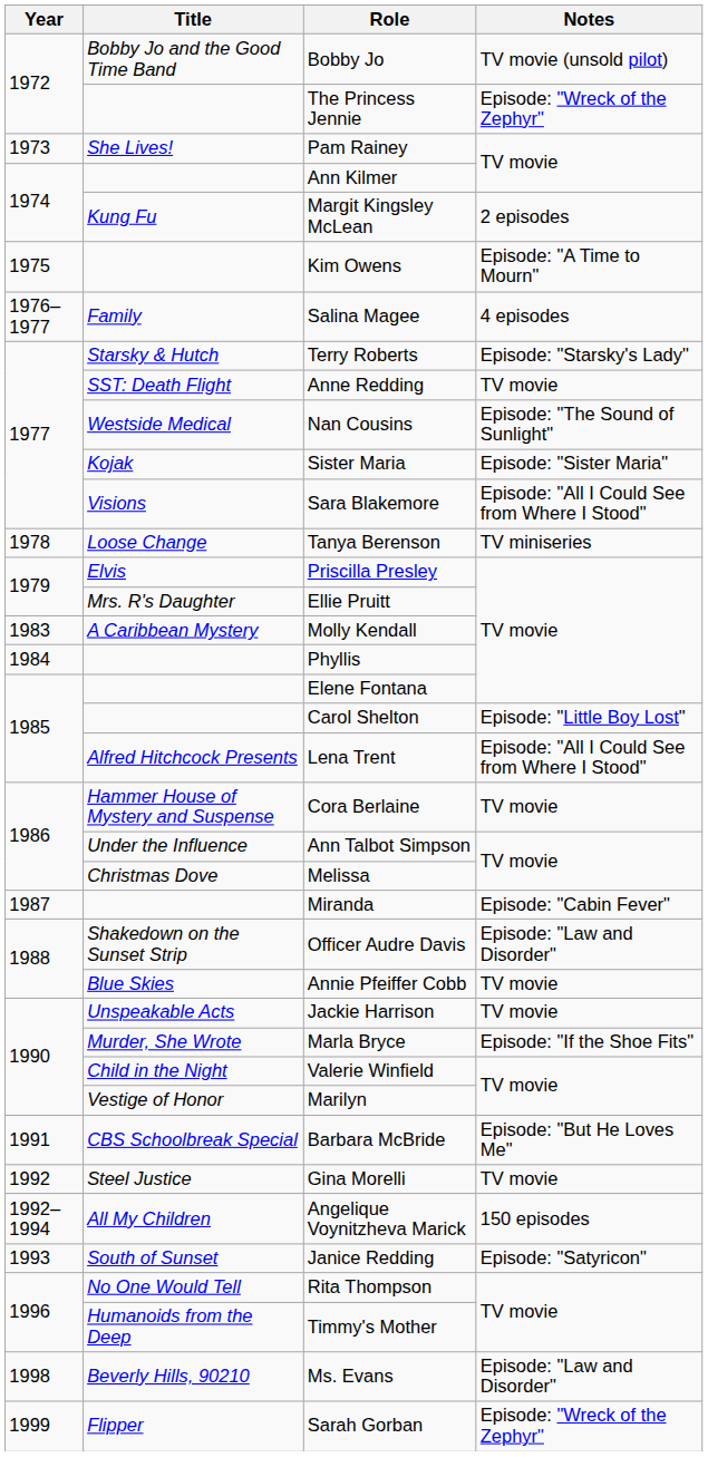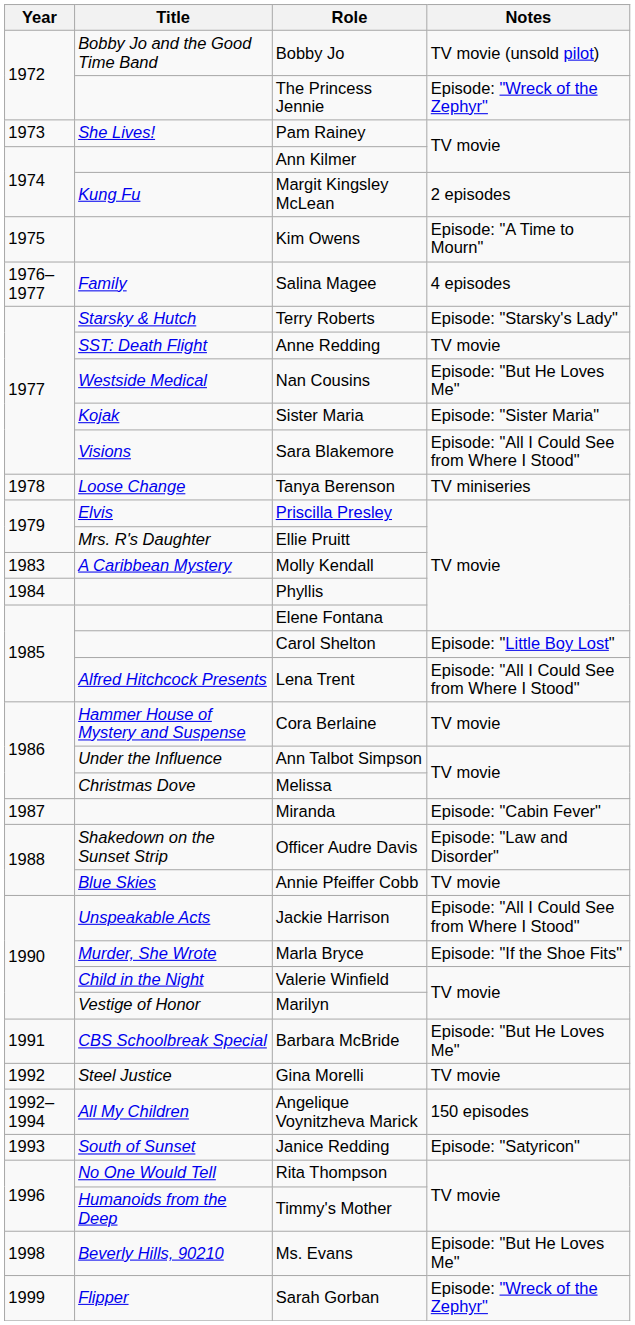Nan Cousins | Notes: Episode: "The Sound of Sunlight" -> Episode: "But He Loves Me"
Jackie Harrison | Notes: TV movie -> Episode: "All I Could See from Where I Stood"
Ms. Evans | Notes: Episode: "Law and Disorder" -> Episode: "But He Loves Me"
